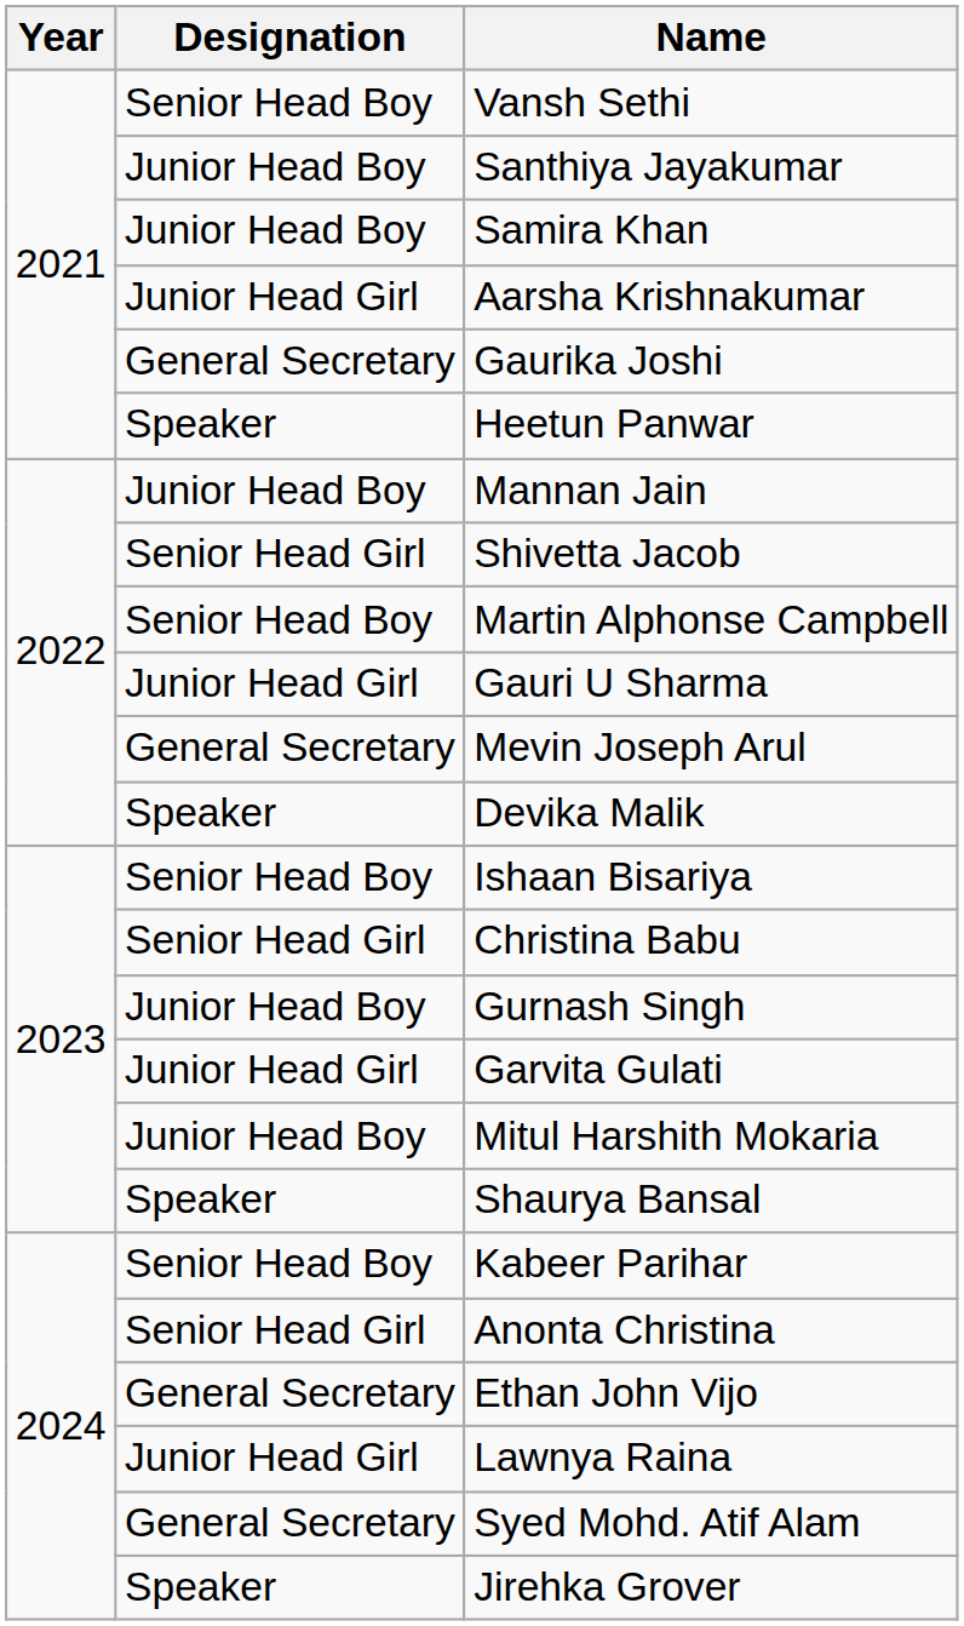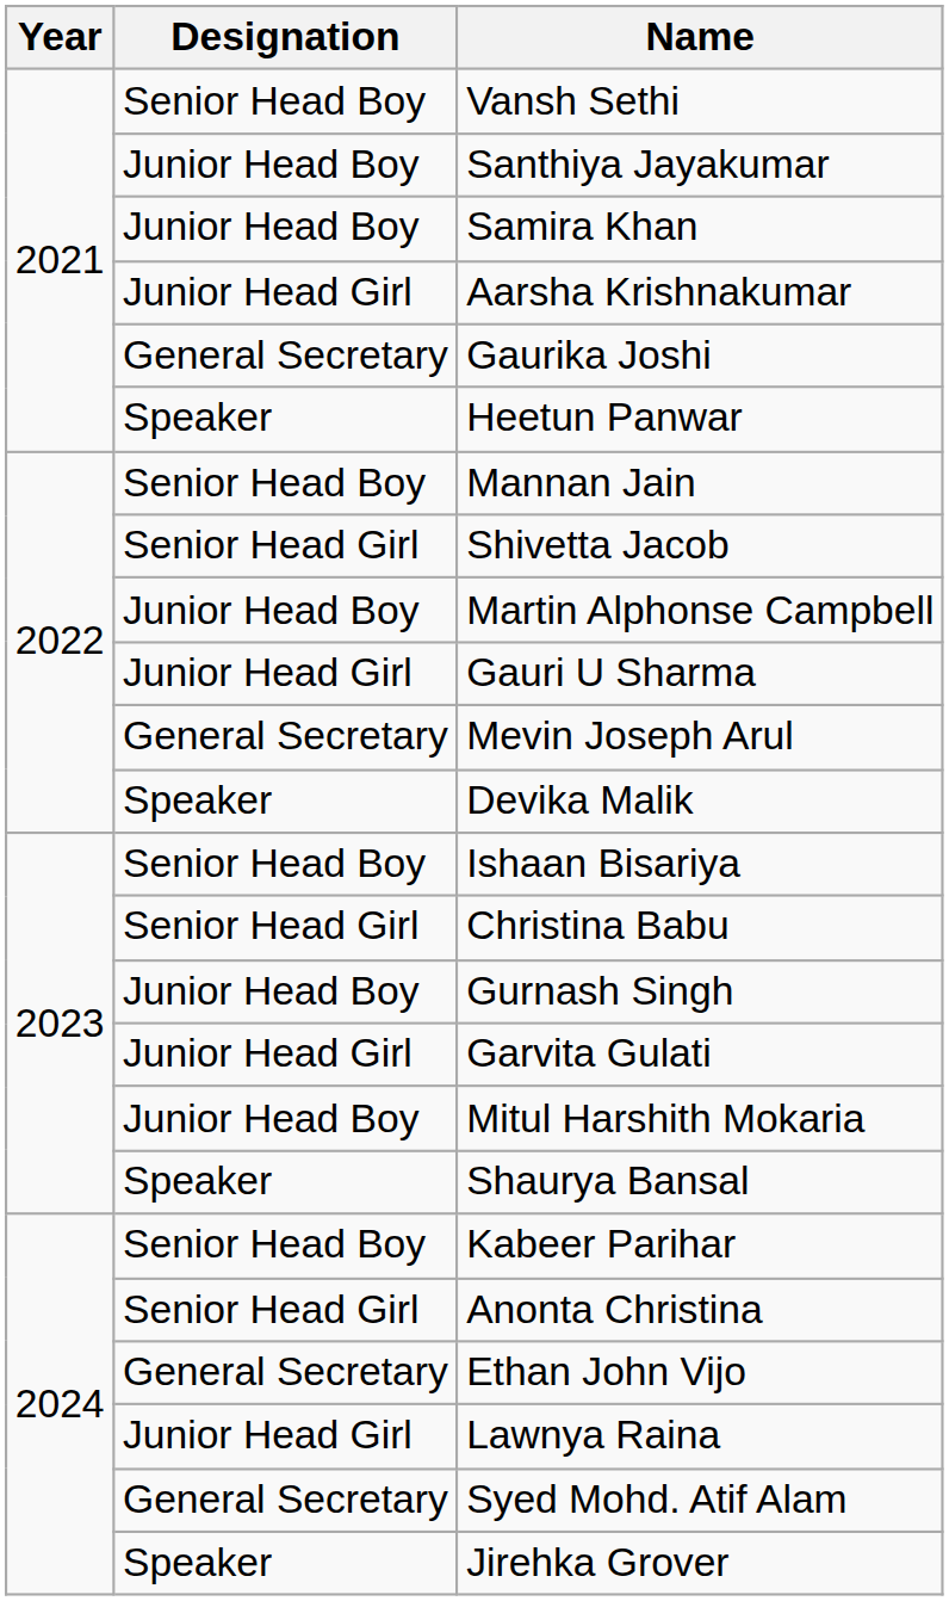Mannan Jain | Designation: Junior Head Boy -> Senior Head Boy
Martin Alphonse Campbell | Designation: Senior Head Boy -> Junior Head Boy
